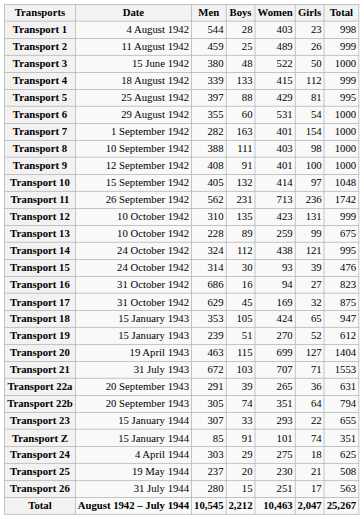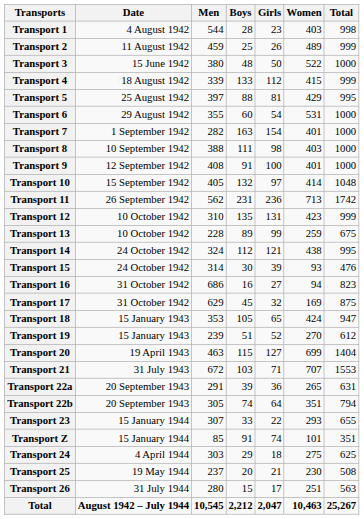columns swapped: Women <-> Girls
